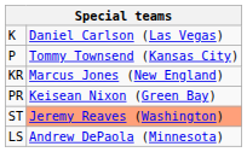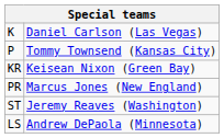KR | column 2: Marcus Jones (New England) -> Keisean Nixon (Green Bay)
PR | column 2: Keisean Nixon (Green Bay) -> Marcus Jones (New England)
ST | column 2: lightsalmon background -> no background
